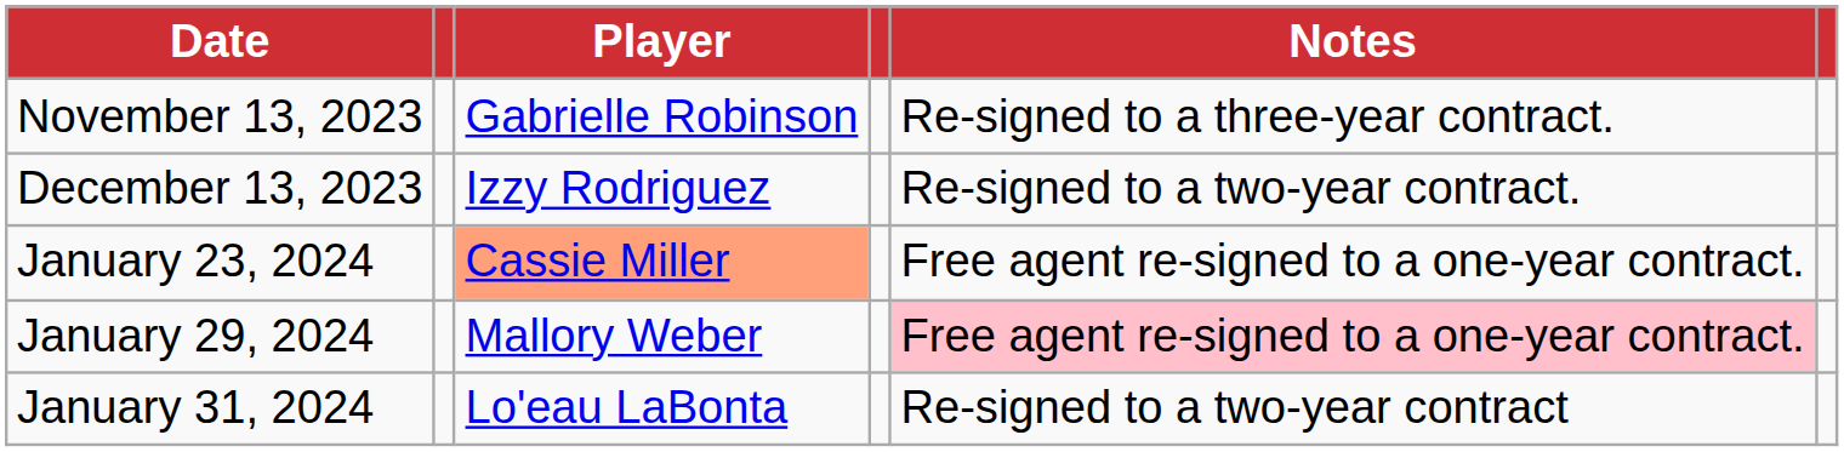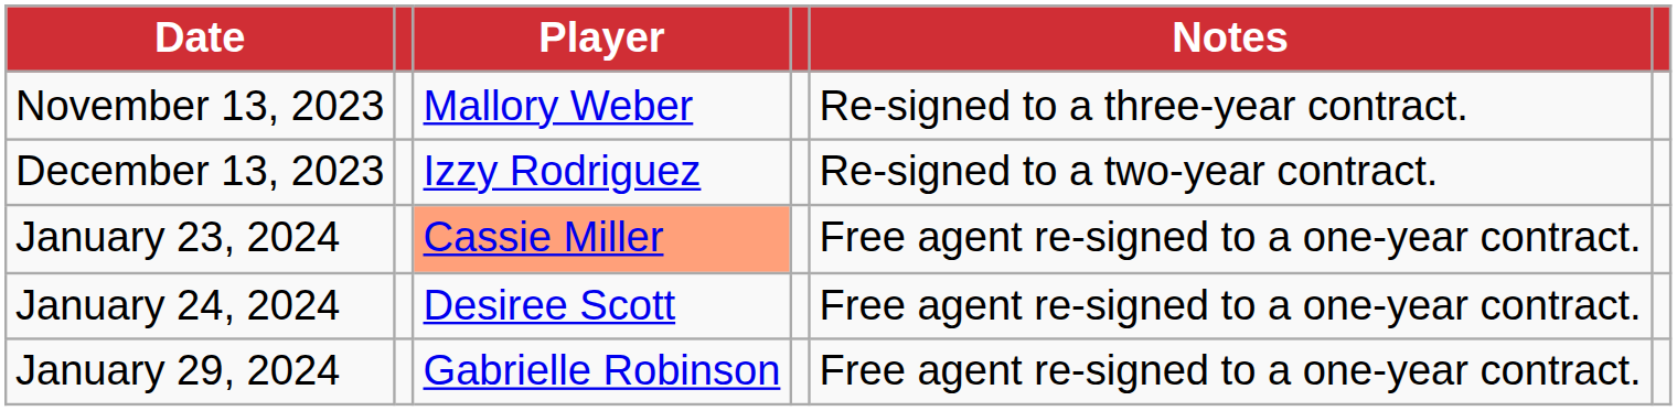November 13, 2023 | Player: Gabrielle Robinson -> Mallory Weber
+ row: January 24, 2024 | Desiree Scott | Free agent re-signed to a one-year contract.
January 29, 2024 | Player: Mallory Weber -> Gabrielle Robinson
January 29, 2024 | Notes: pink background -> no background
- row: January 31, 2024 | Lo'eau LaBonta | Re-signed to a two-year contract
